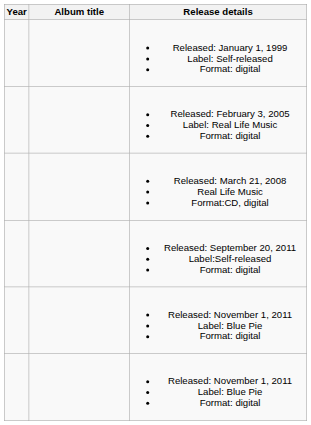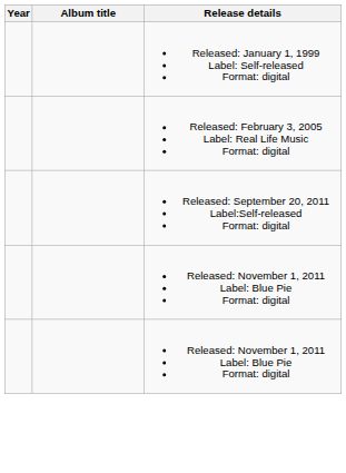- row: Released: March 21, 2008 Real Life Music Format:CD, digital
